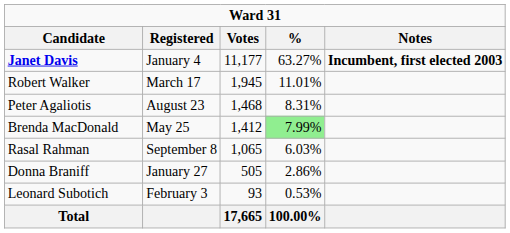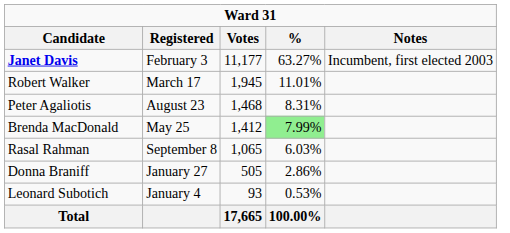Janet Davis | Registered: January 4 -> February 3
Janet Davis | Notes: bold -> normal
Leonard Subotich | Registered: February 3 -> January 4
